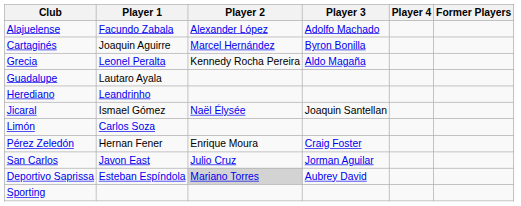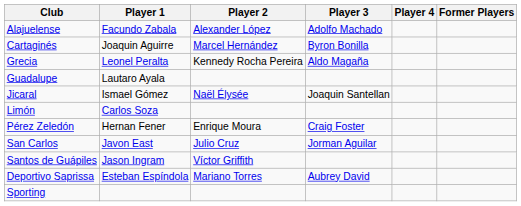- row: Herediano | Leandrinho
+ row: Santos de Guápiles | Jason Ingram | Víctor Griffith
Deportivo Saprissa | Player 2: lightgrey background -> no background
